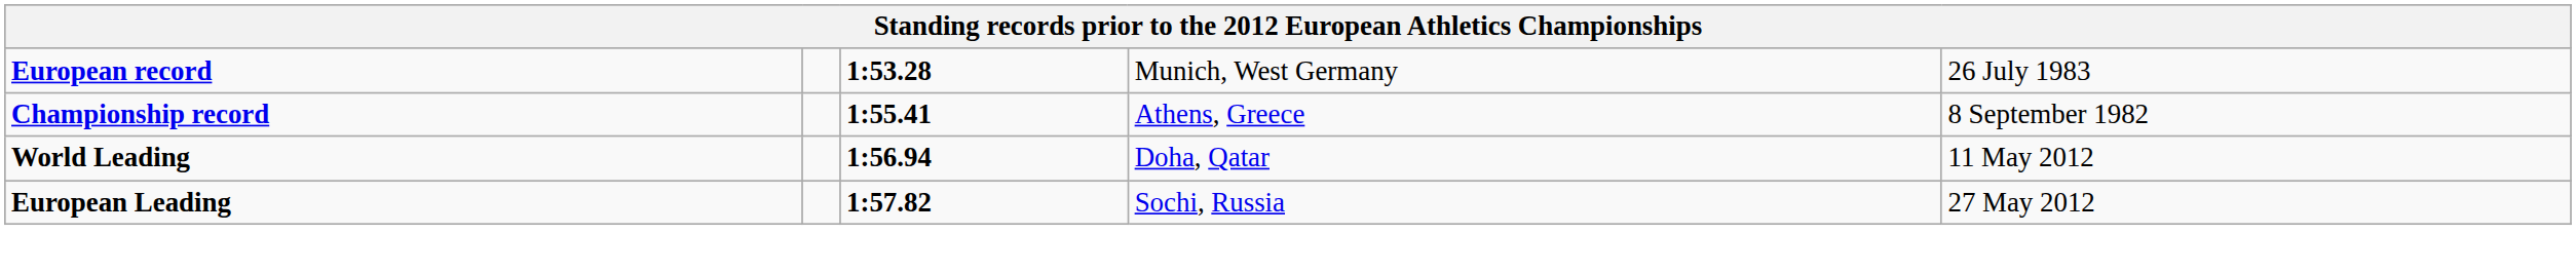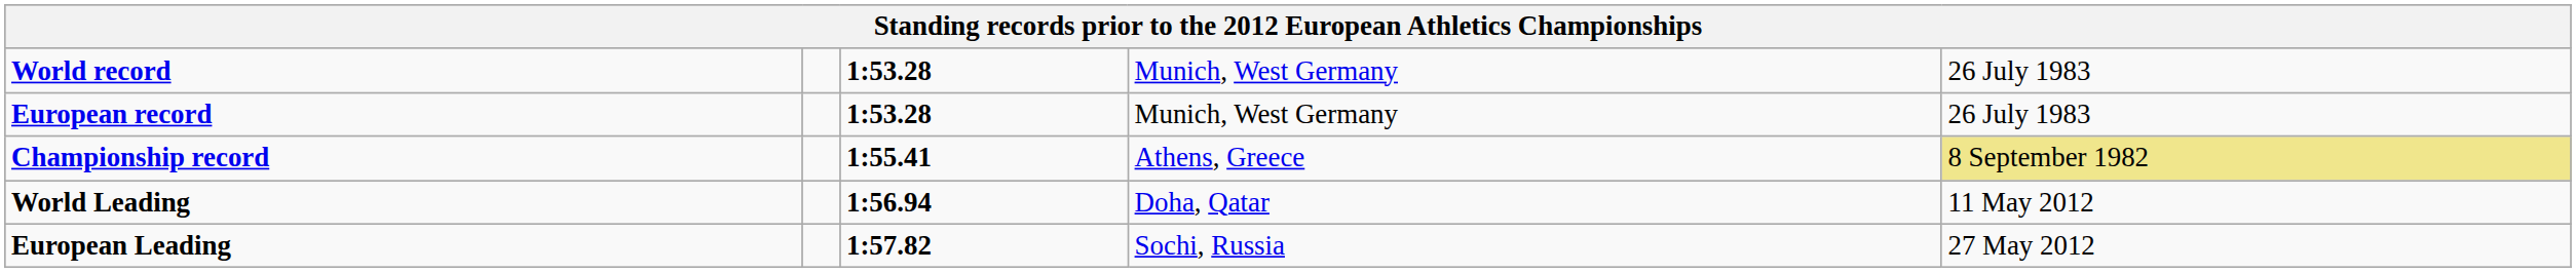+ row: World record | 1:53.28 | Munich, West Germany | 26 July 1983
Championship record | column 5: no background -> khaki background
